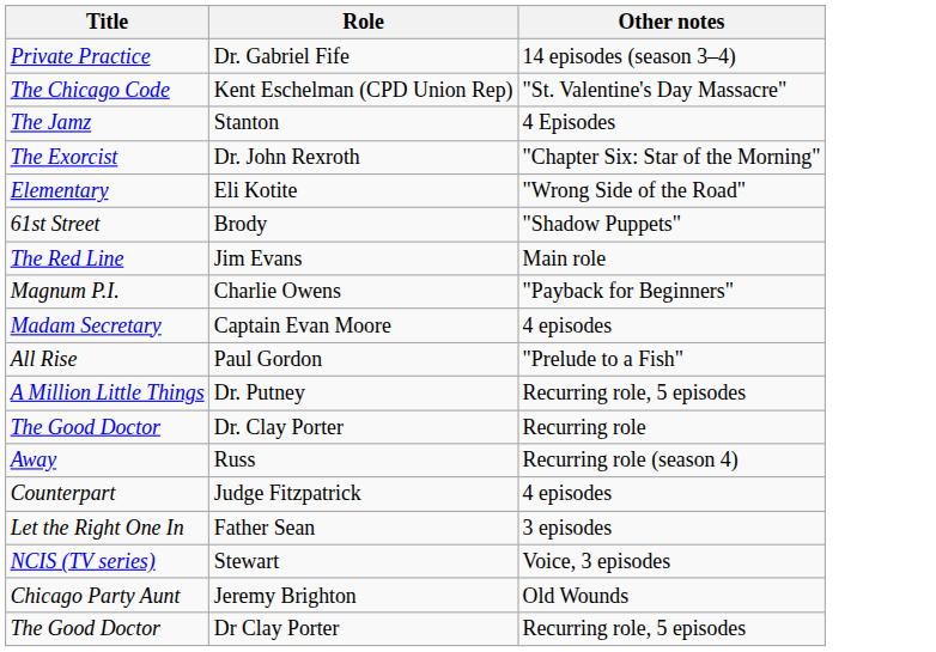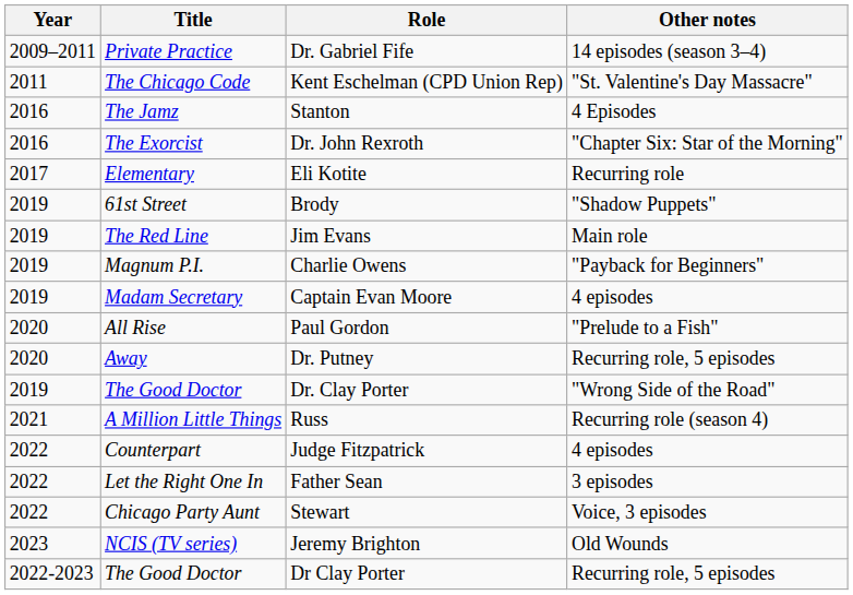+ column: Year | 2009–2011 | 2011 | 2016 | 2016 | 2017 | 2019 | 2019 | 2019 | 2019 | 2020 | 2020 | 2019 | 2021 | 2022 | 2022 | 2022 | 2023 | 2022-2023
Eli Kotite | Other notes: "Wrong Side of the Road" -> Recurring role
Dr. Putney | Title: A Million Little Things -> Away
Dr. Clay Porter | Other notes: Recurring role -> "Wrong Side of the Road"
Russ | Title: Away -> A Million Little Things
Stewart | Title: NCIS (TV series) -> Chicago Party Aunt
Jeremy Brighton | Title: Chicago Party Aunt -> NCIS (TV series)
